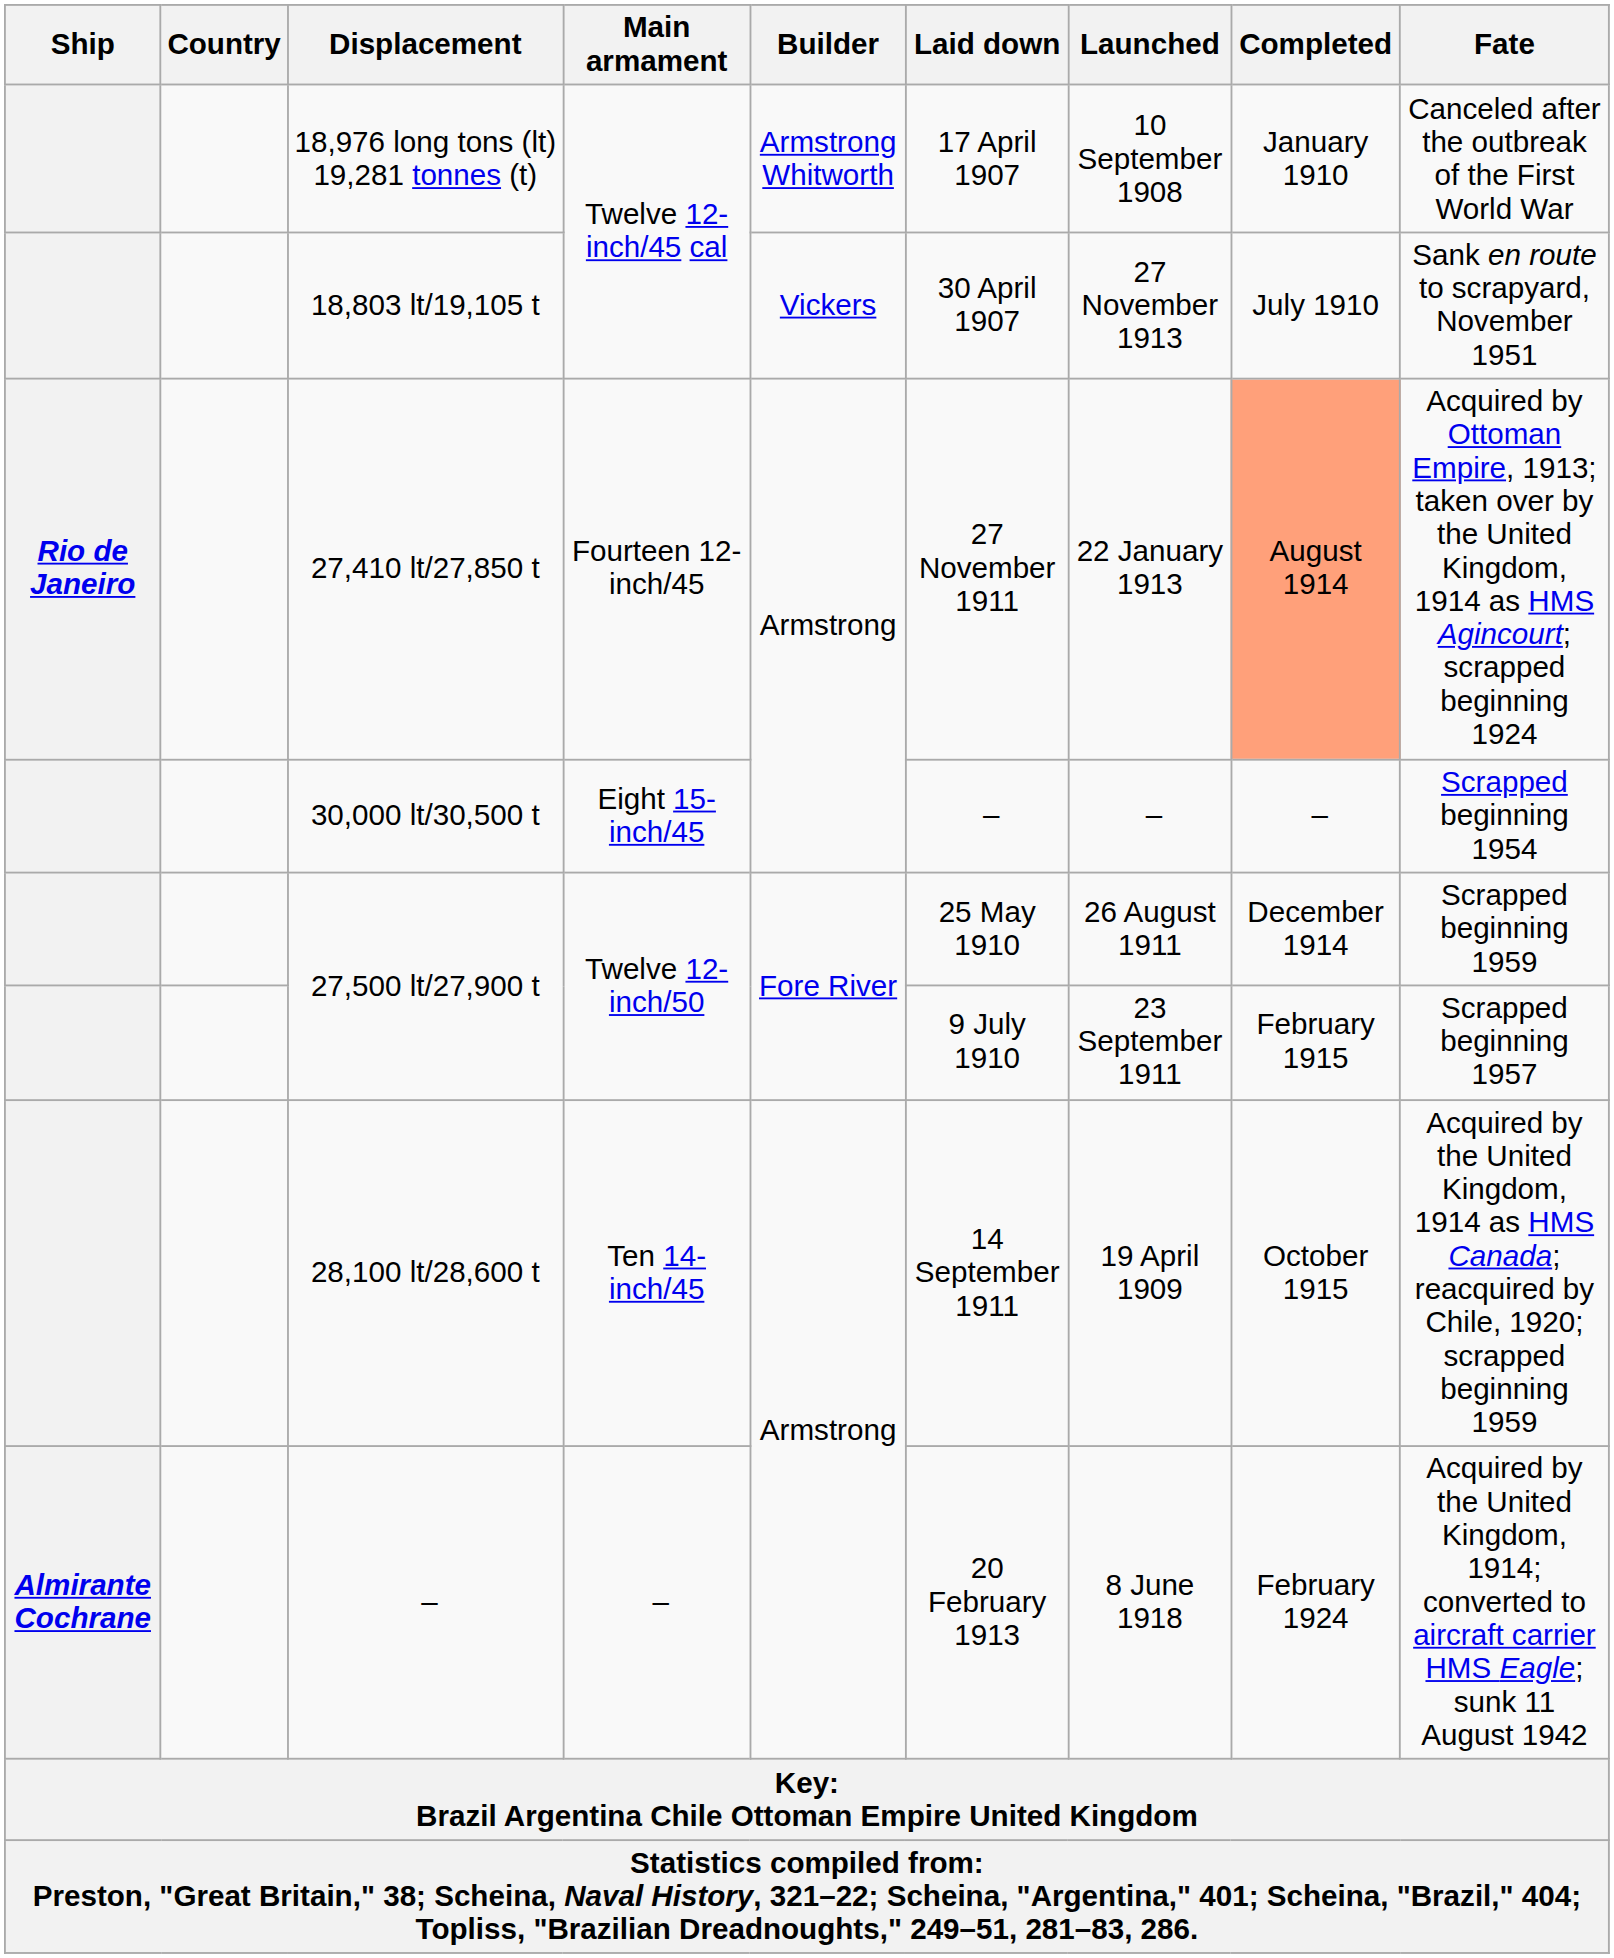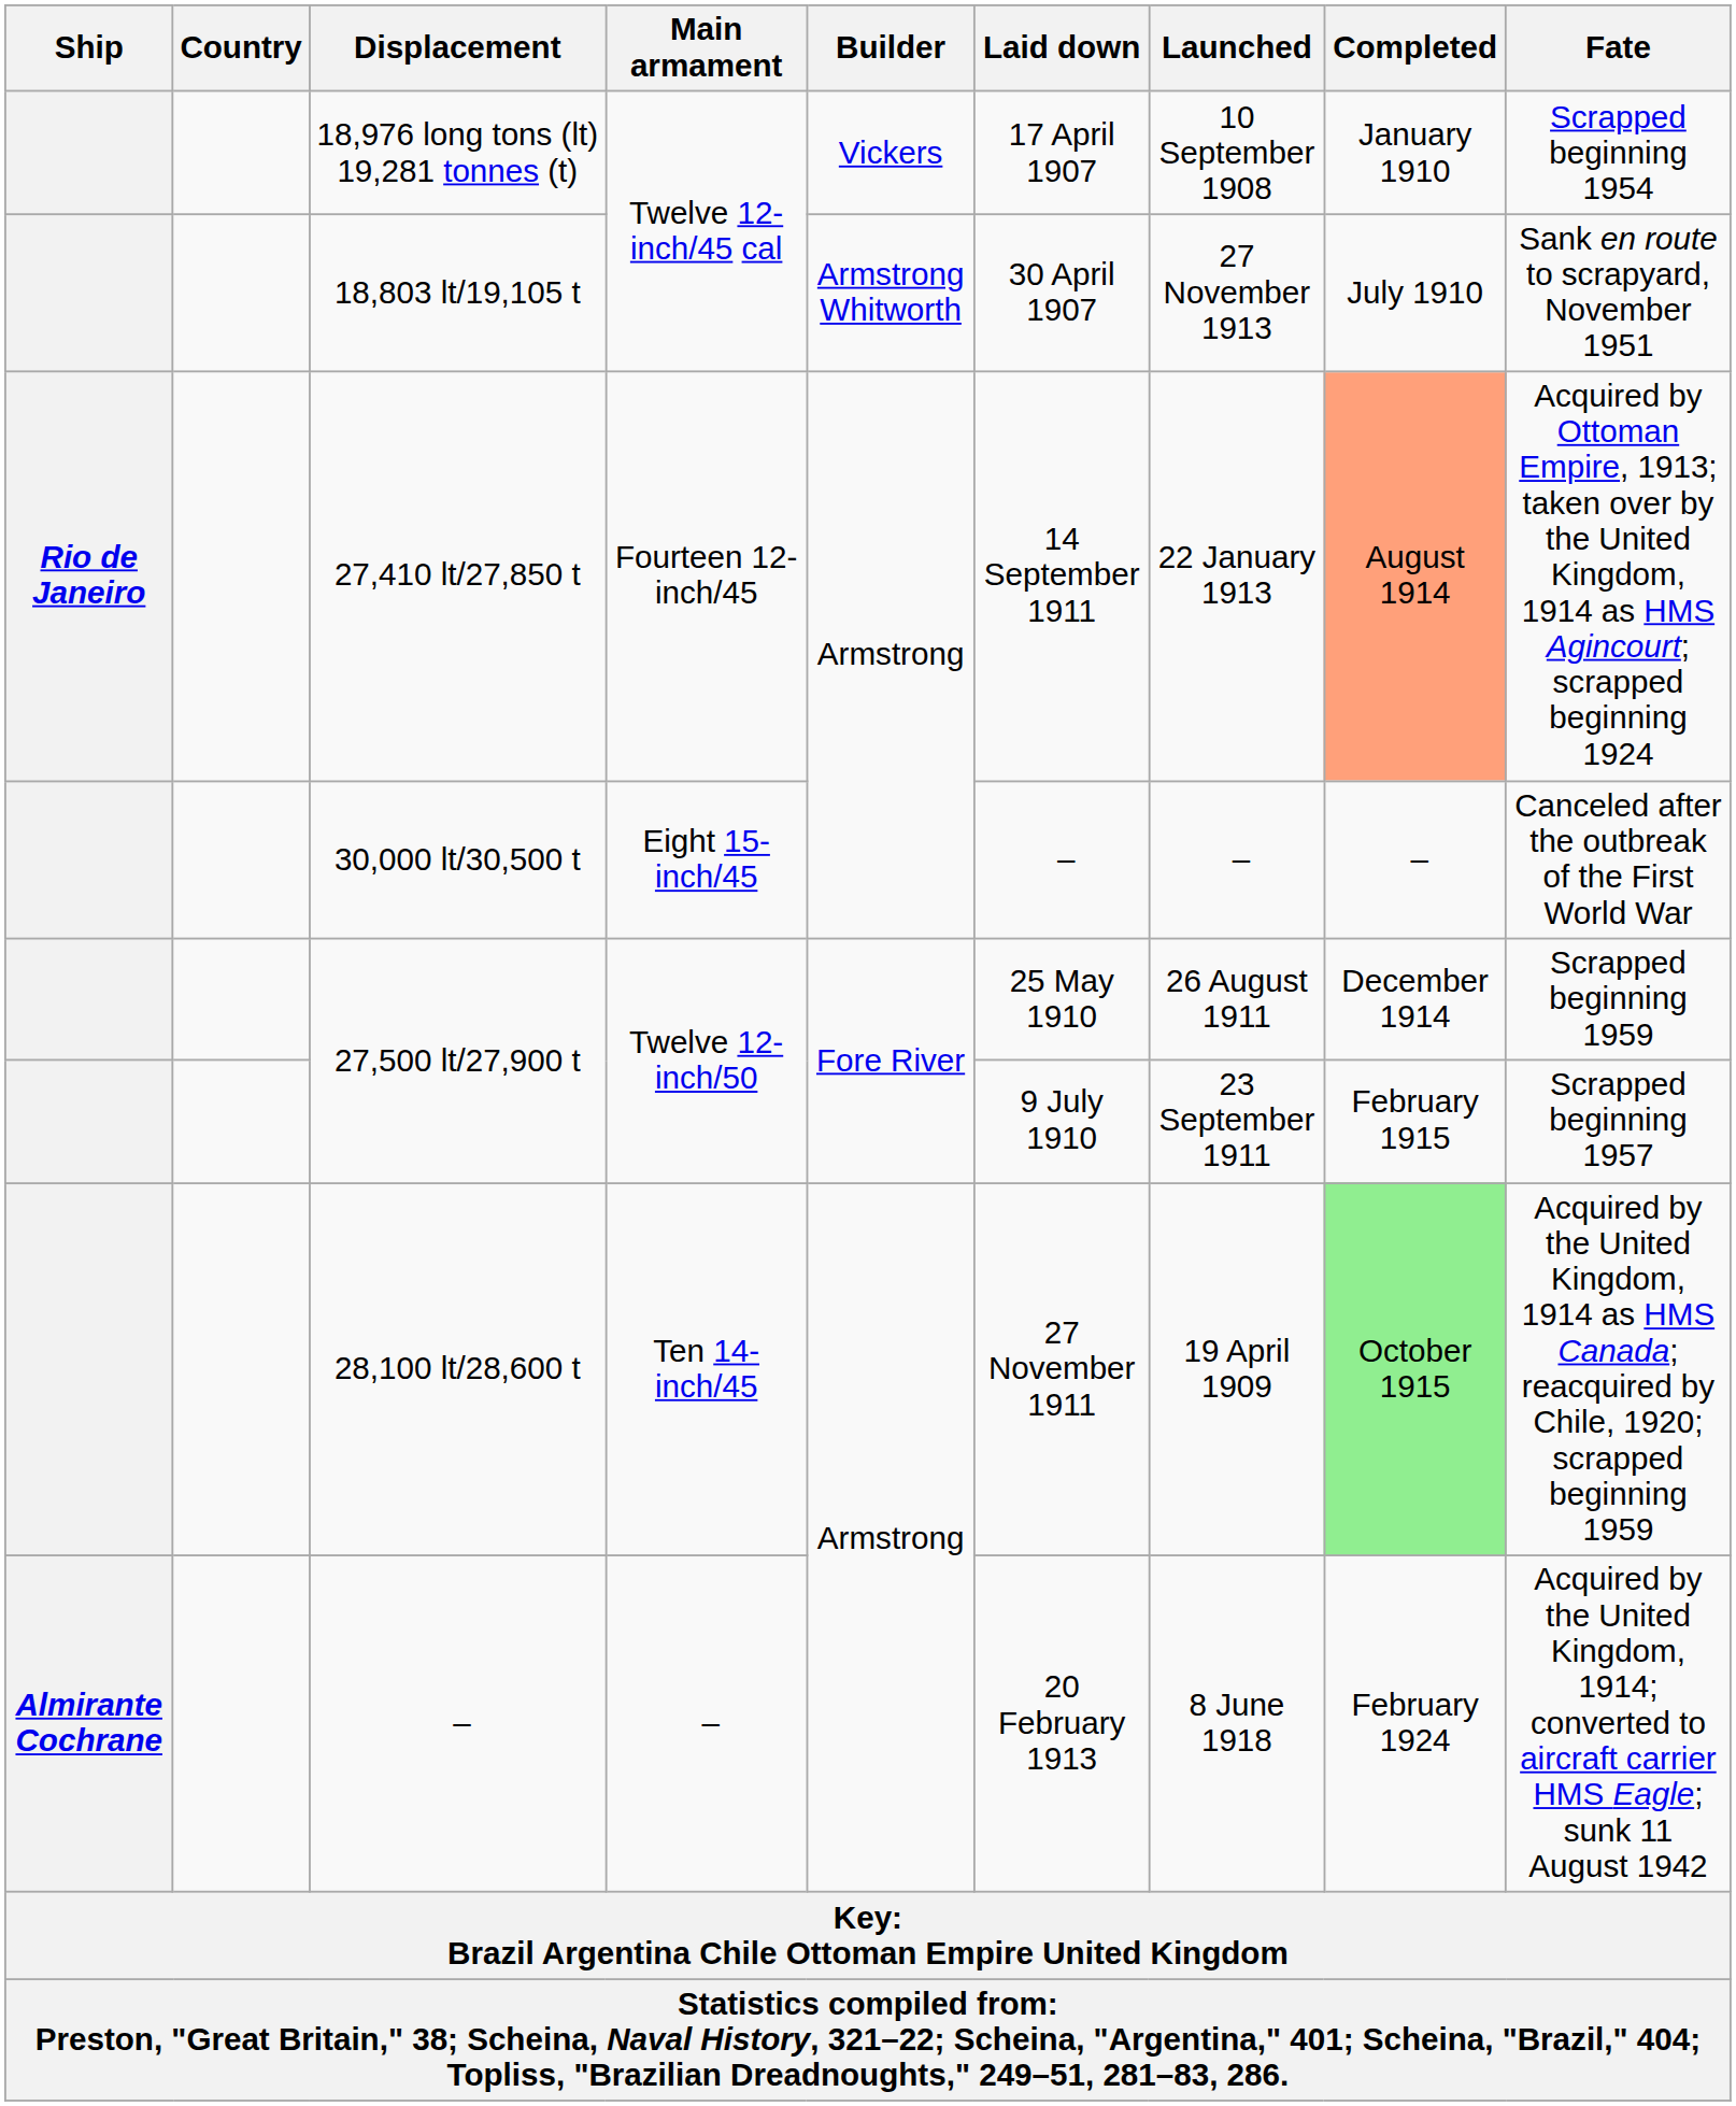18,976 long tons (lt) 19,281 tonnes (t) | Builder: Armstrong Whitworth -> Vickers
18,976 long tons (lt) 19,281 tonnes (t) | Fate: Canceled after the outbreak of the First World War -> Scrapped beginning 1954
18,803 lt/19,105 t | Builder: Vickers -> Armstrong Whitworth
27,410 lt/27,850 t | Laid down: 27 November 1911 -> 14 September 1911
30,000 lt/30,500 t | Fate: Scrapped beginning 1954 -> Canceled after the outbreak of the First World War
28,100 lt/28,600 t | Laid down: 14 September 1911 -> 27 November 1911
28,100 lt/28,600 t | Completed: no background -> lightgreen background
